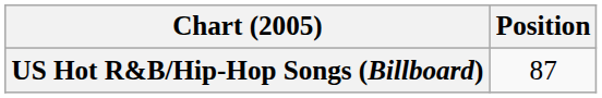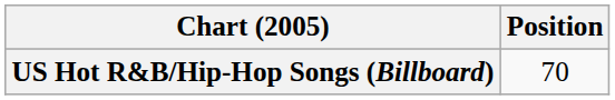US Hot R&B/Hip-Hop Songs (Billboard) | Position: 87 -> 70
